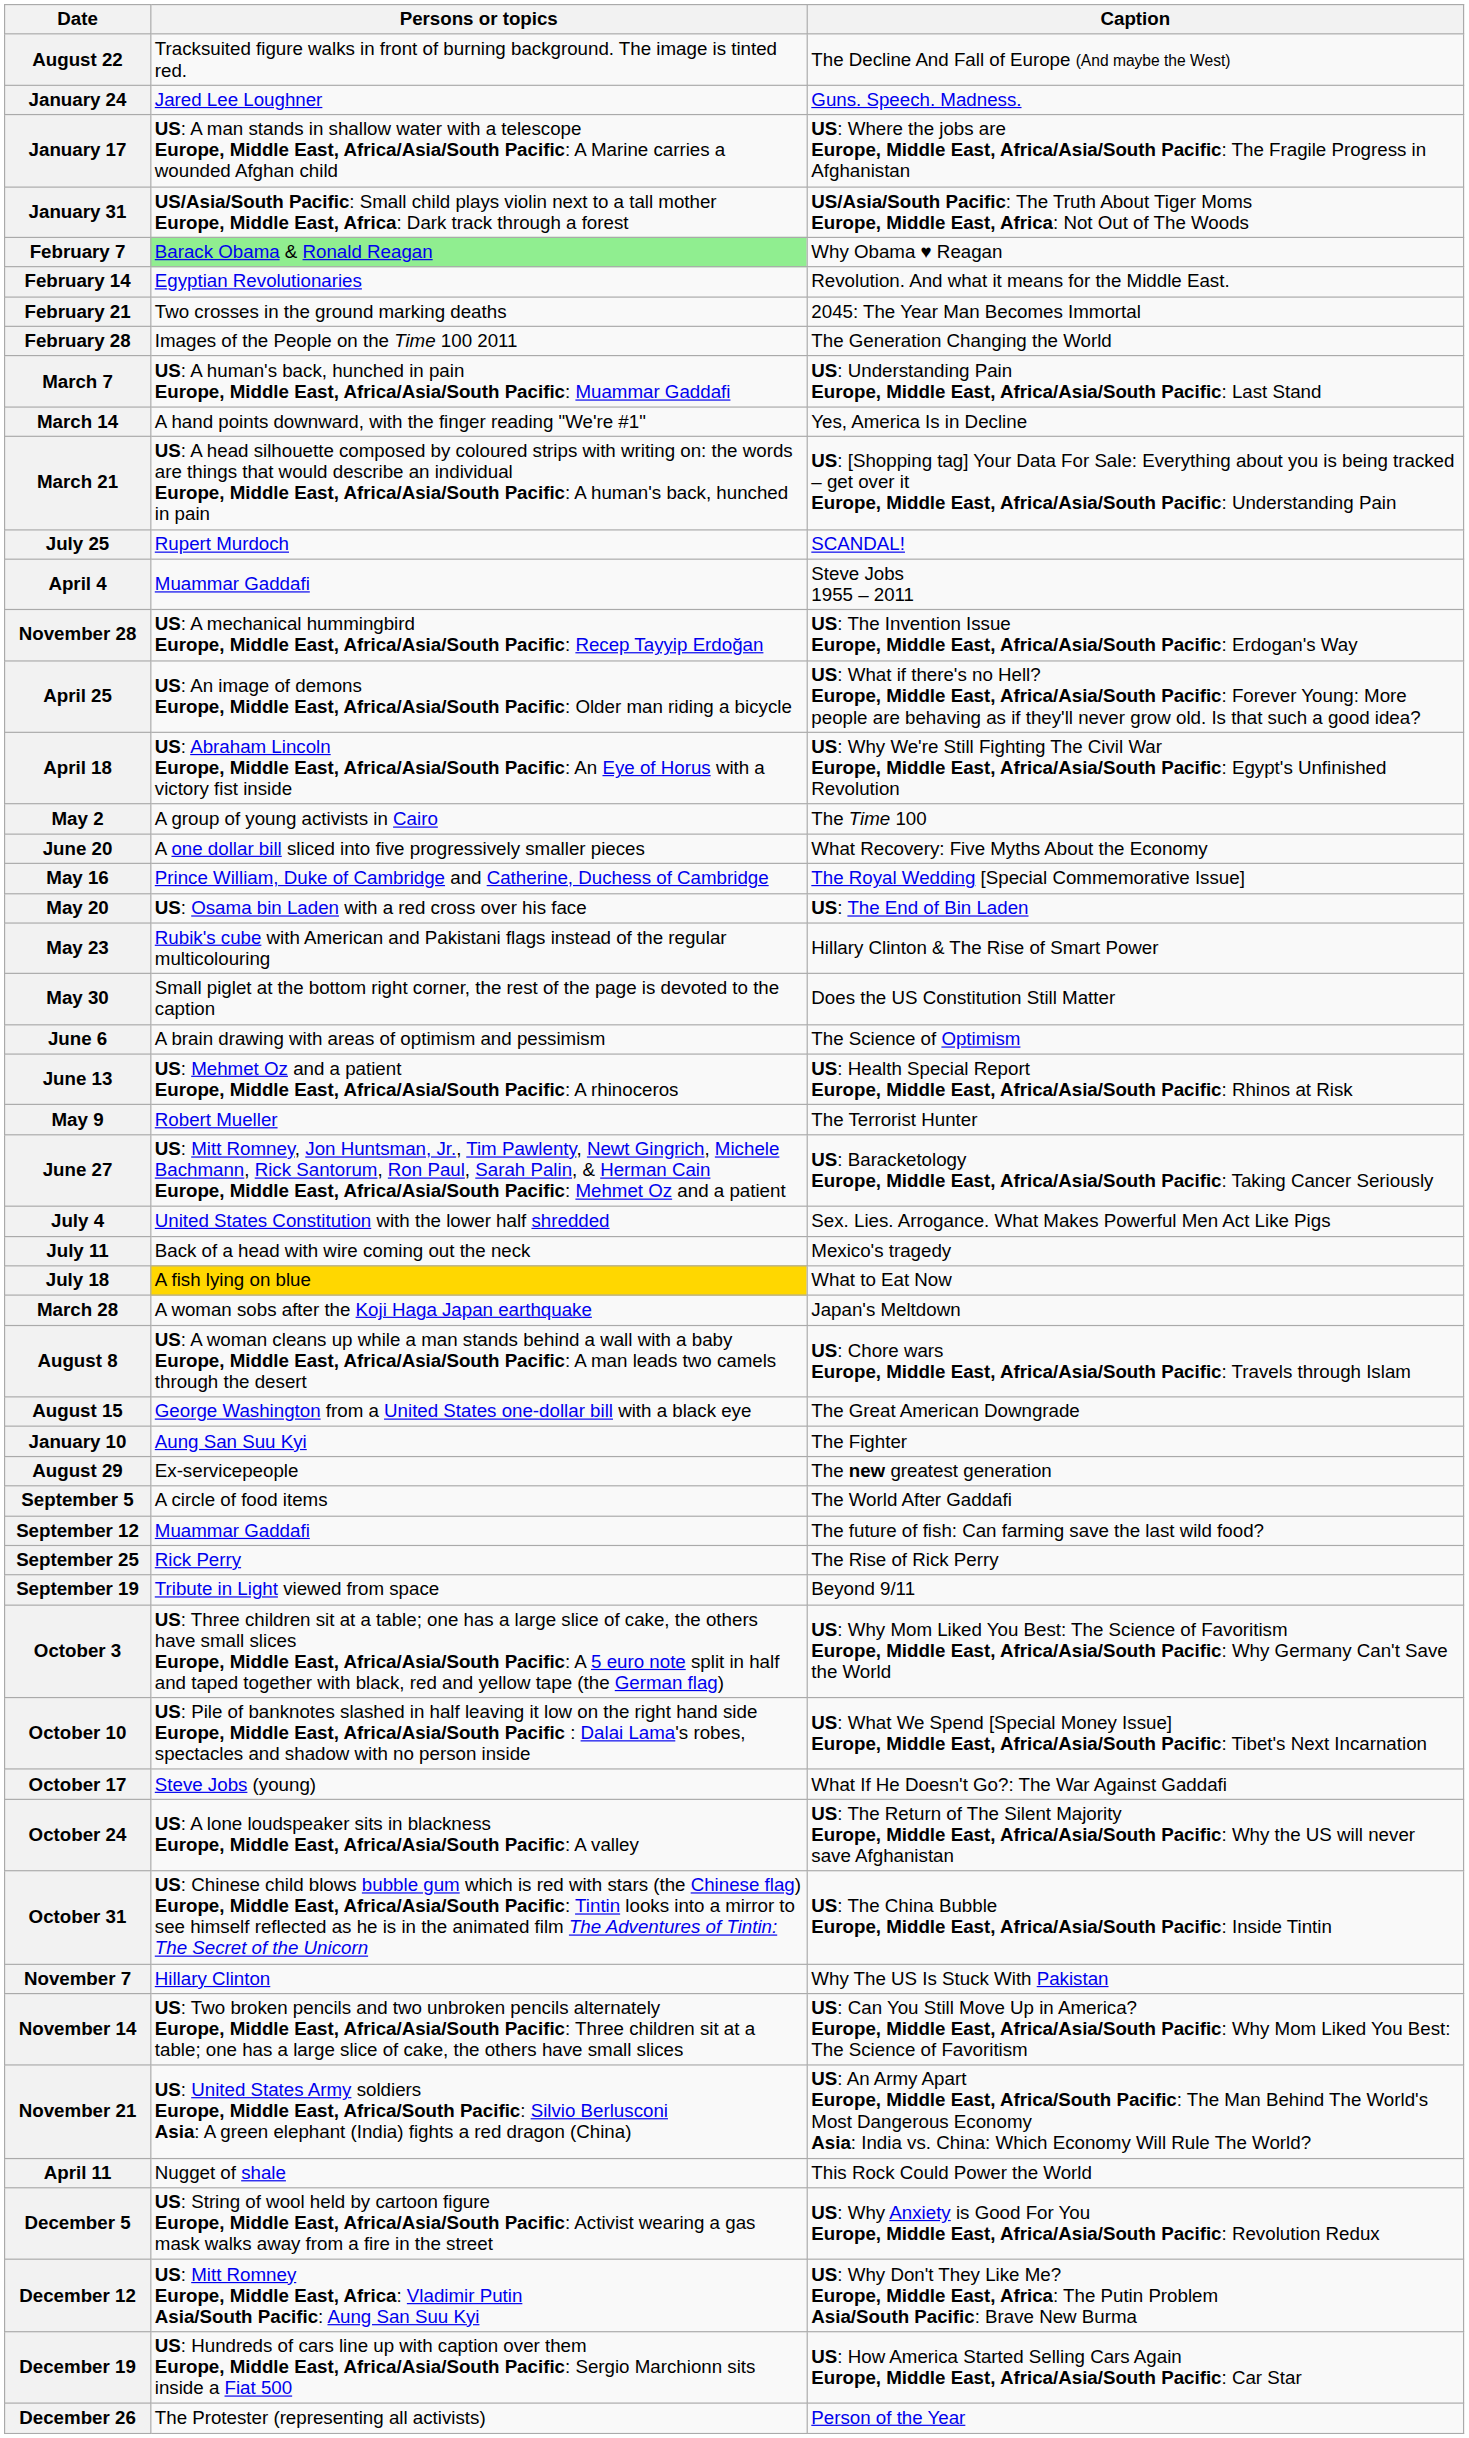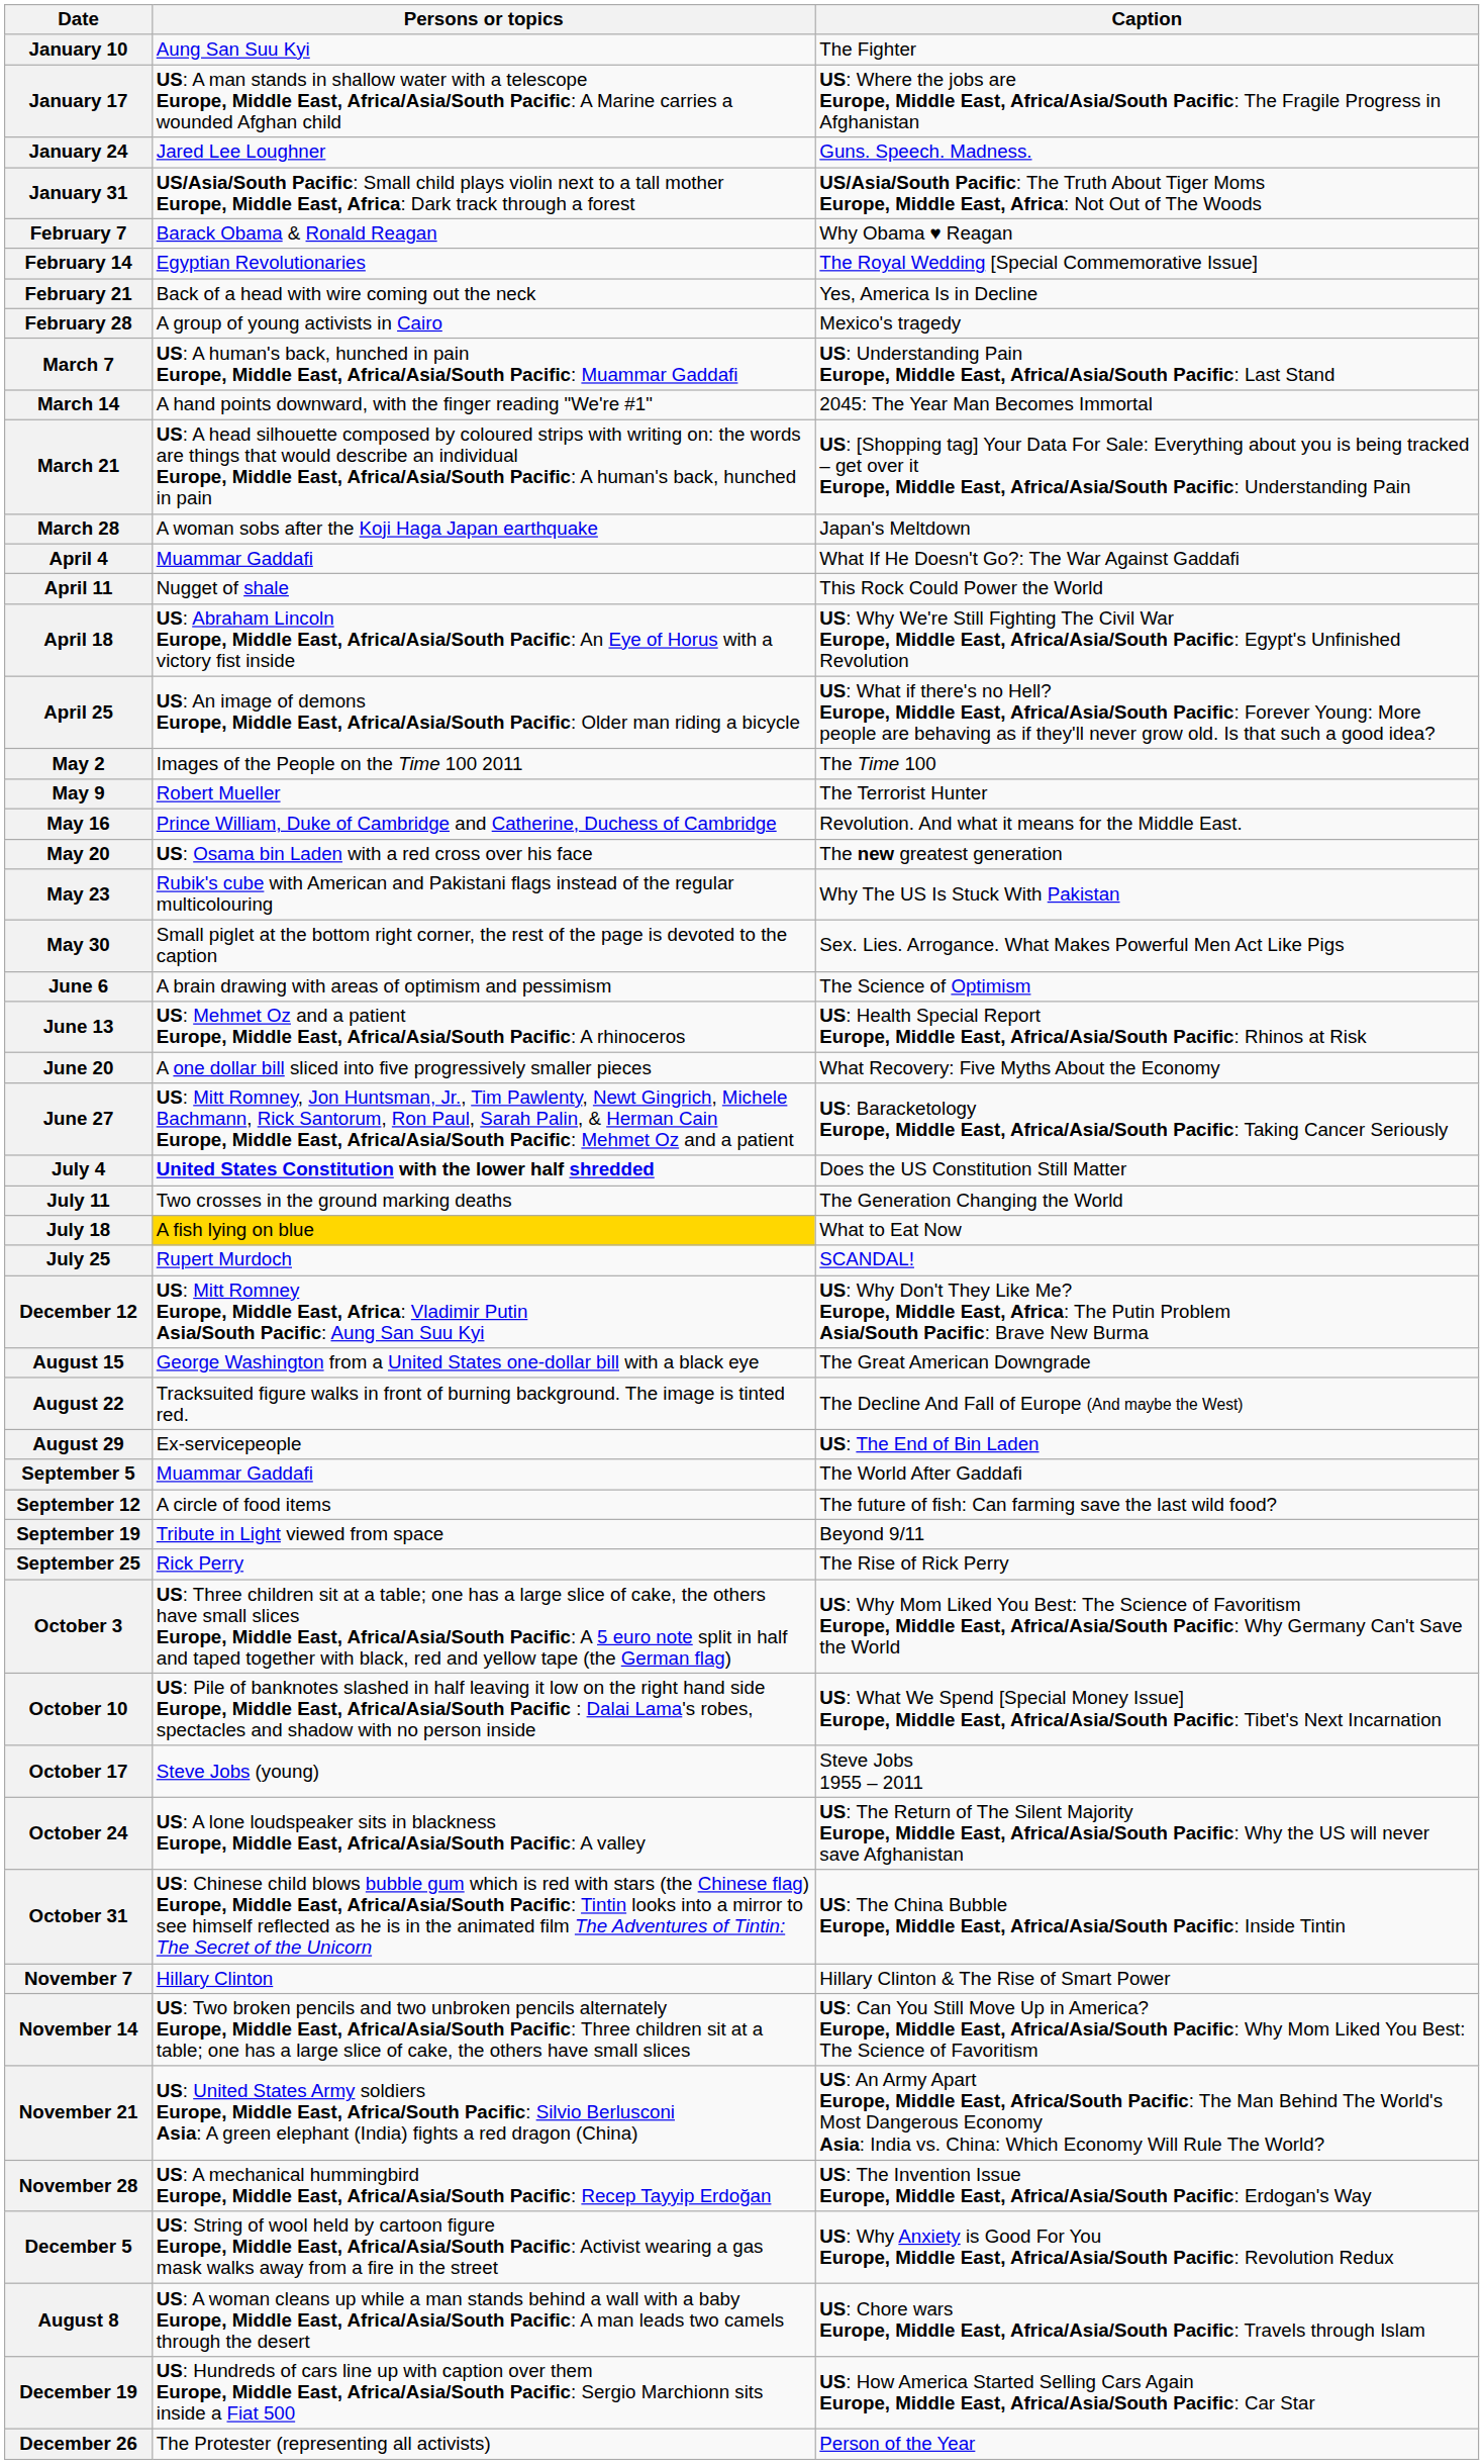rows swapped: January 10 <-> August 22
rows swapped: January 17 <-> January 24
February 7 | Persons or topics: lightgreen background -> no background
February 14 | Caption: Revolution. And what it means for the Middle East. -> The Royal Wedding [Special Commemorative Issue]
February 21 | Persons or topics: Two crosses in the ground marking deaths -> Back of a head with wire coming out the neck
February 21 | Caption: 2045: The Year Man Becomes Immortal -> Yes, America Is in Decline
February 28 | Persons or topics: Images of the People on the Time 100 2011 -> A group of young activists in Cairo
February 28 | Caption: The Generation Changing the World -> Mexico's tragedy
March 14 | Caption: Yes, America Is in Decline -> 2045: The Year Man Becomes Immortal
rows swapped: March 28 <-> July 25
April 4 | Caption: Steve Jobs 1955 – 2011 -> What If He Doesn't Go?: The War Against Gaddafi
rows swapped: April 11 <-> November 28
rows swapped: April 18 <-> April 25
May 2 | Persons or topics: A group of young activists in Cairo -> Images of the People on the Time 100 2011
rows swapped: May 9 <-> June 20
May 16 | Caption: The Royal Wedding [Special Commemorative Issue] -> Revolution. And what it means for the Middle East.
May 20 | Caption: US: The End of Bin Laden -> The new greatest generation
May 23 | Caption: Hillary Clinton & The Rise of Smart Power -> Why The US Is Stuck With Pakistan
May 30 | Caption: Does the US Constitution Still Matter -> Sex. Lies. Arrogance. What Makes Powerful Men Act Like Pigs
July 4 | Persons or topics: normal -> bold
July 4 | Caption: Sex. Lies. Arrogance. What Makes Powerful Men Act Like Pigs -> Does the US Constitution Still Matter
July 11 | Persons or topics: Back of a head with wire coming out the neck -> Two crosses in the ground marking deaths
July 11 | Caption: Mexico's tragedy -> The Generation Changing the World
rows swapped: August 8 <-> December 12
August 29 | Caption: The new greatest generation -> US: The End of Bin Laden
September 5 | Persons or topics: A circle of food items -> Muammar Gaddafi
September 12 | Persons or topics: Muammar Gaddafi -> A circle of food items
rows swapped: September 19 <-> September 25
October 17 | Caption: What If He Doesn't Go?: The War Against Gaddafi -> Steve Jobs 1955 – 2011
November 7 | Caption: Why The US Is Stuck With Pakistan -> Hillary Clinton & The Rise of Smart Power
